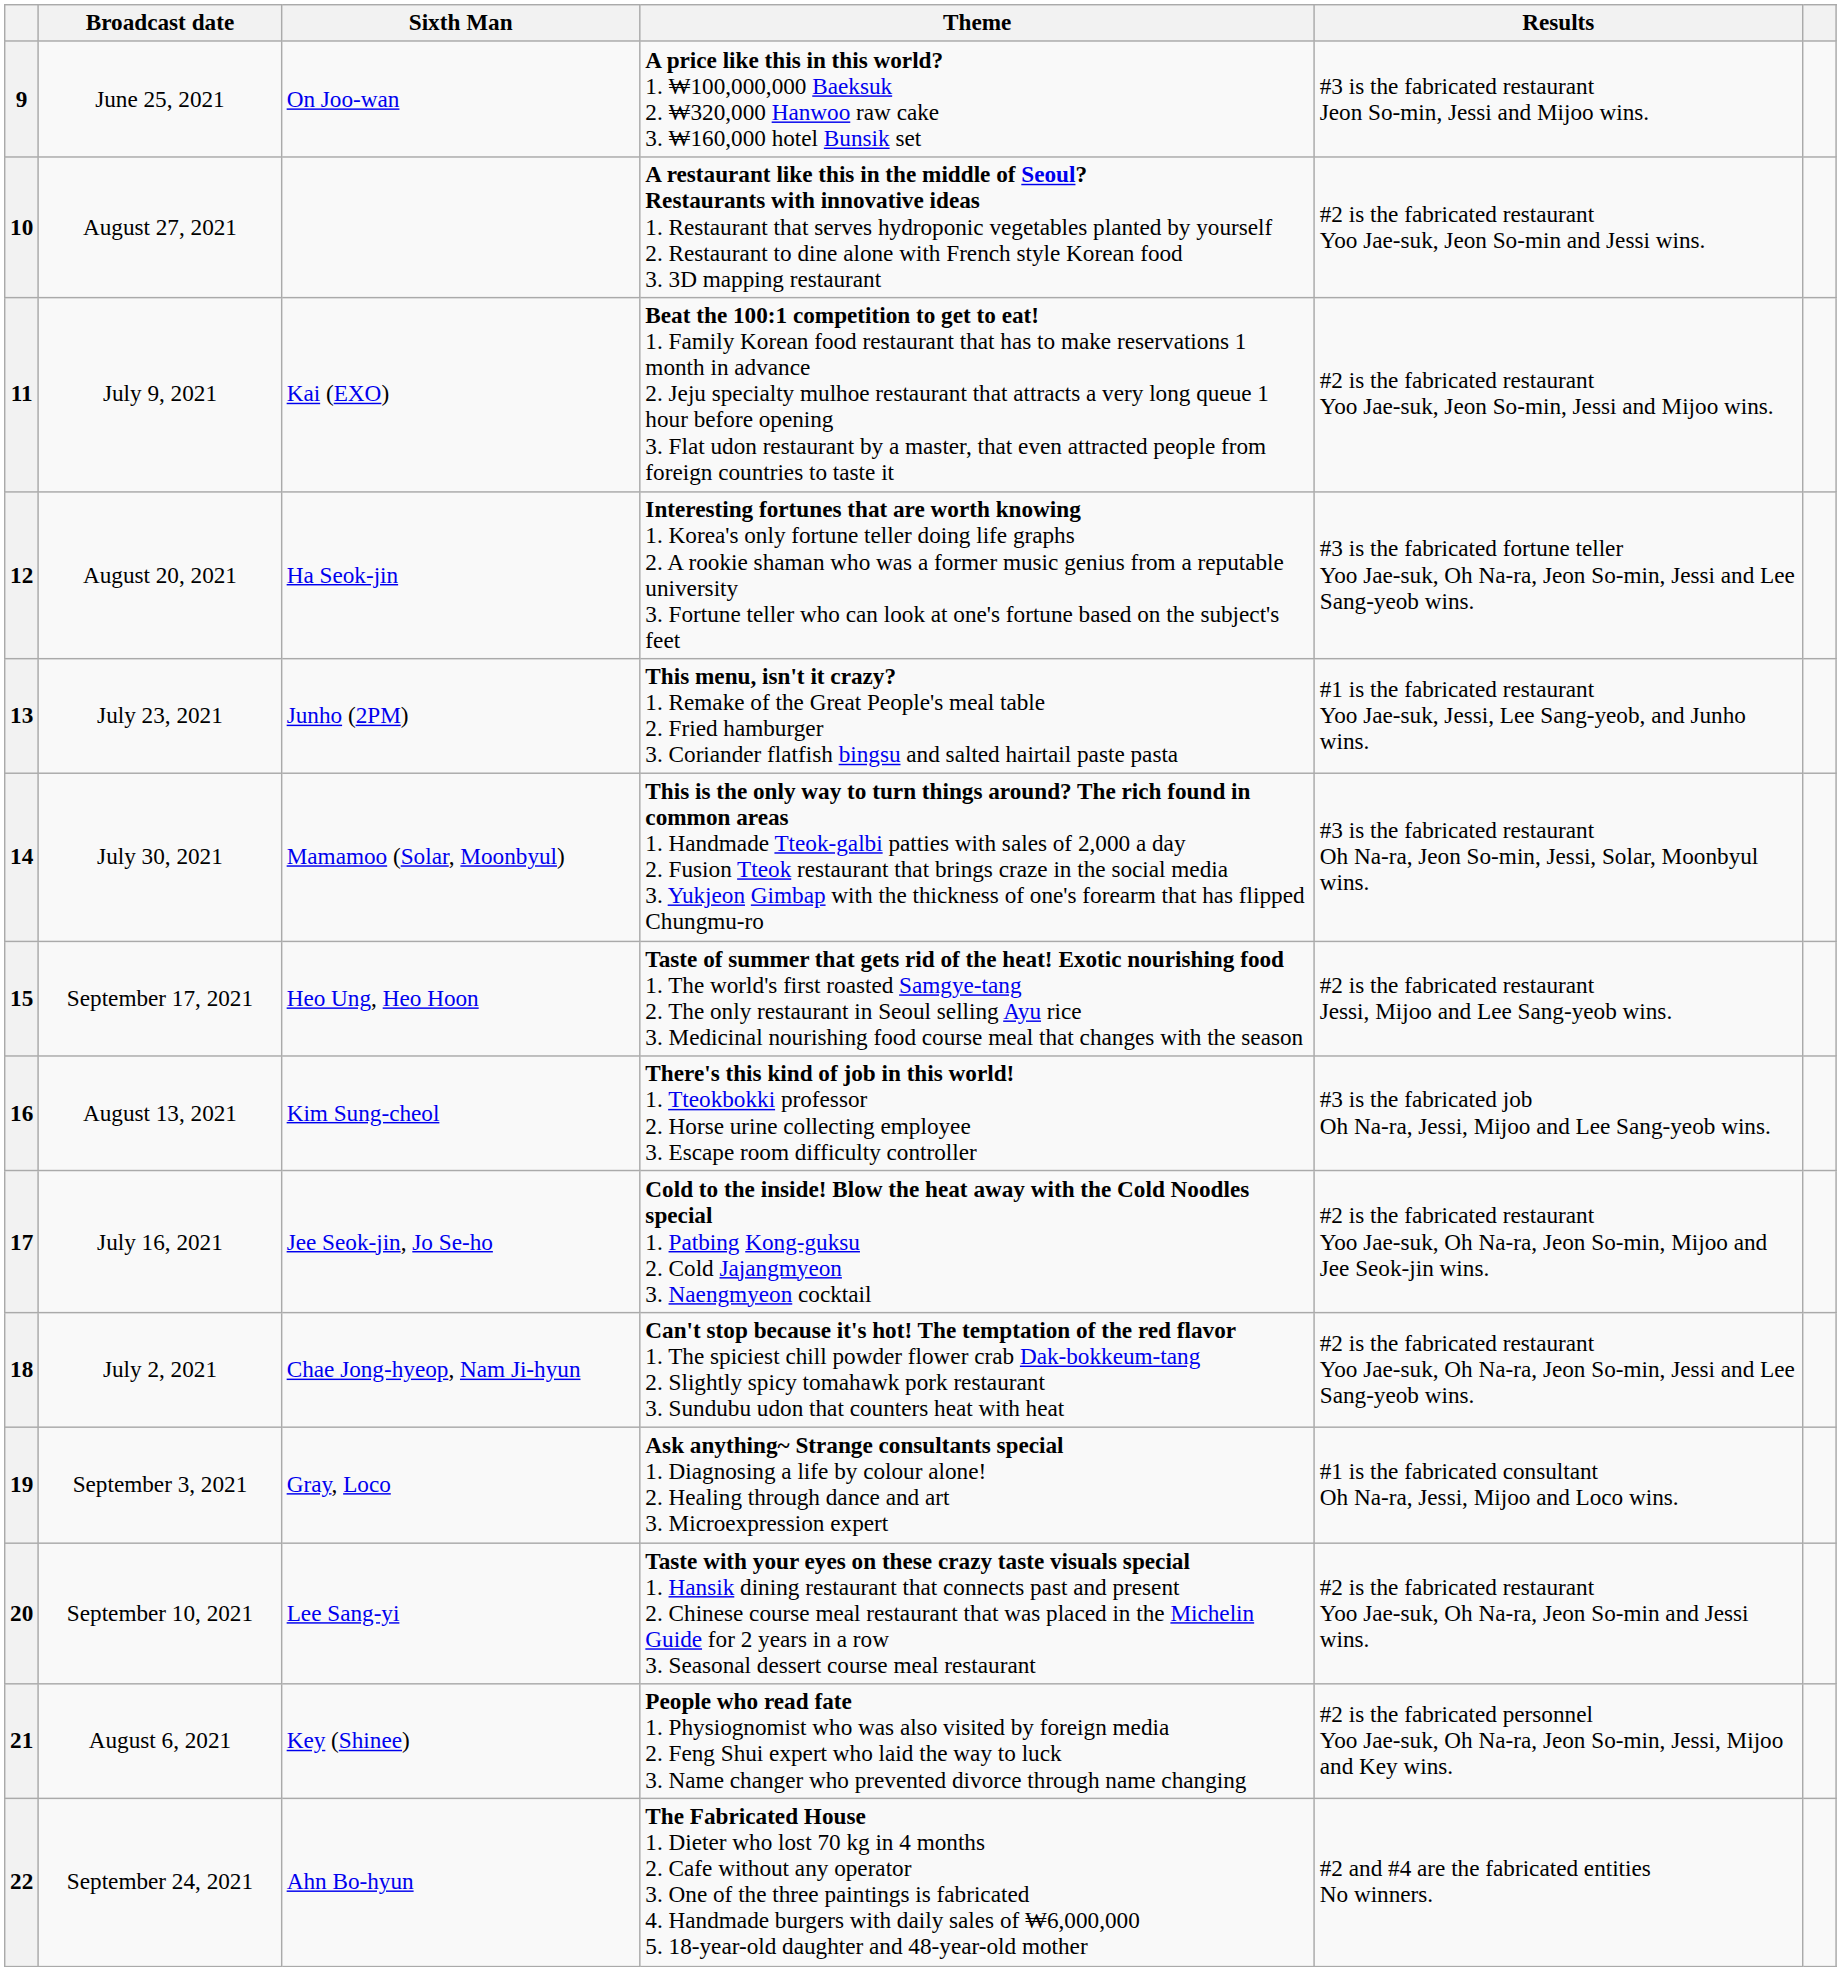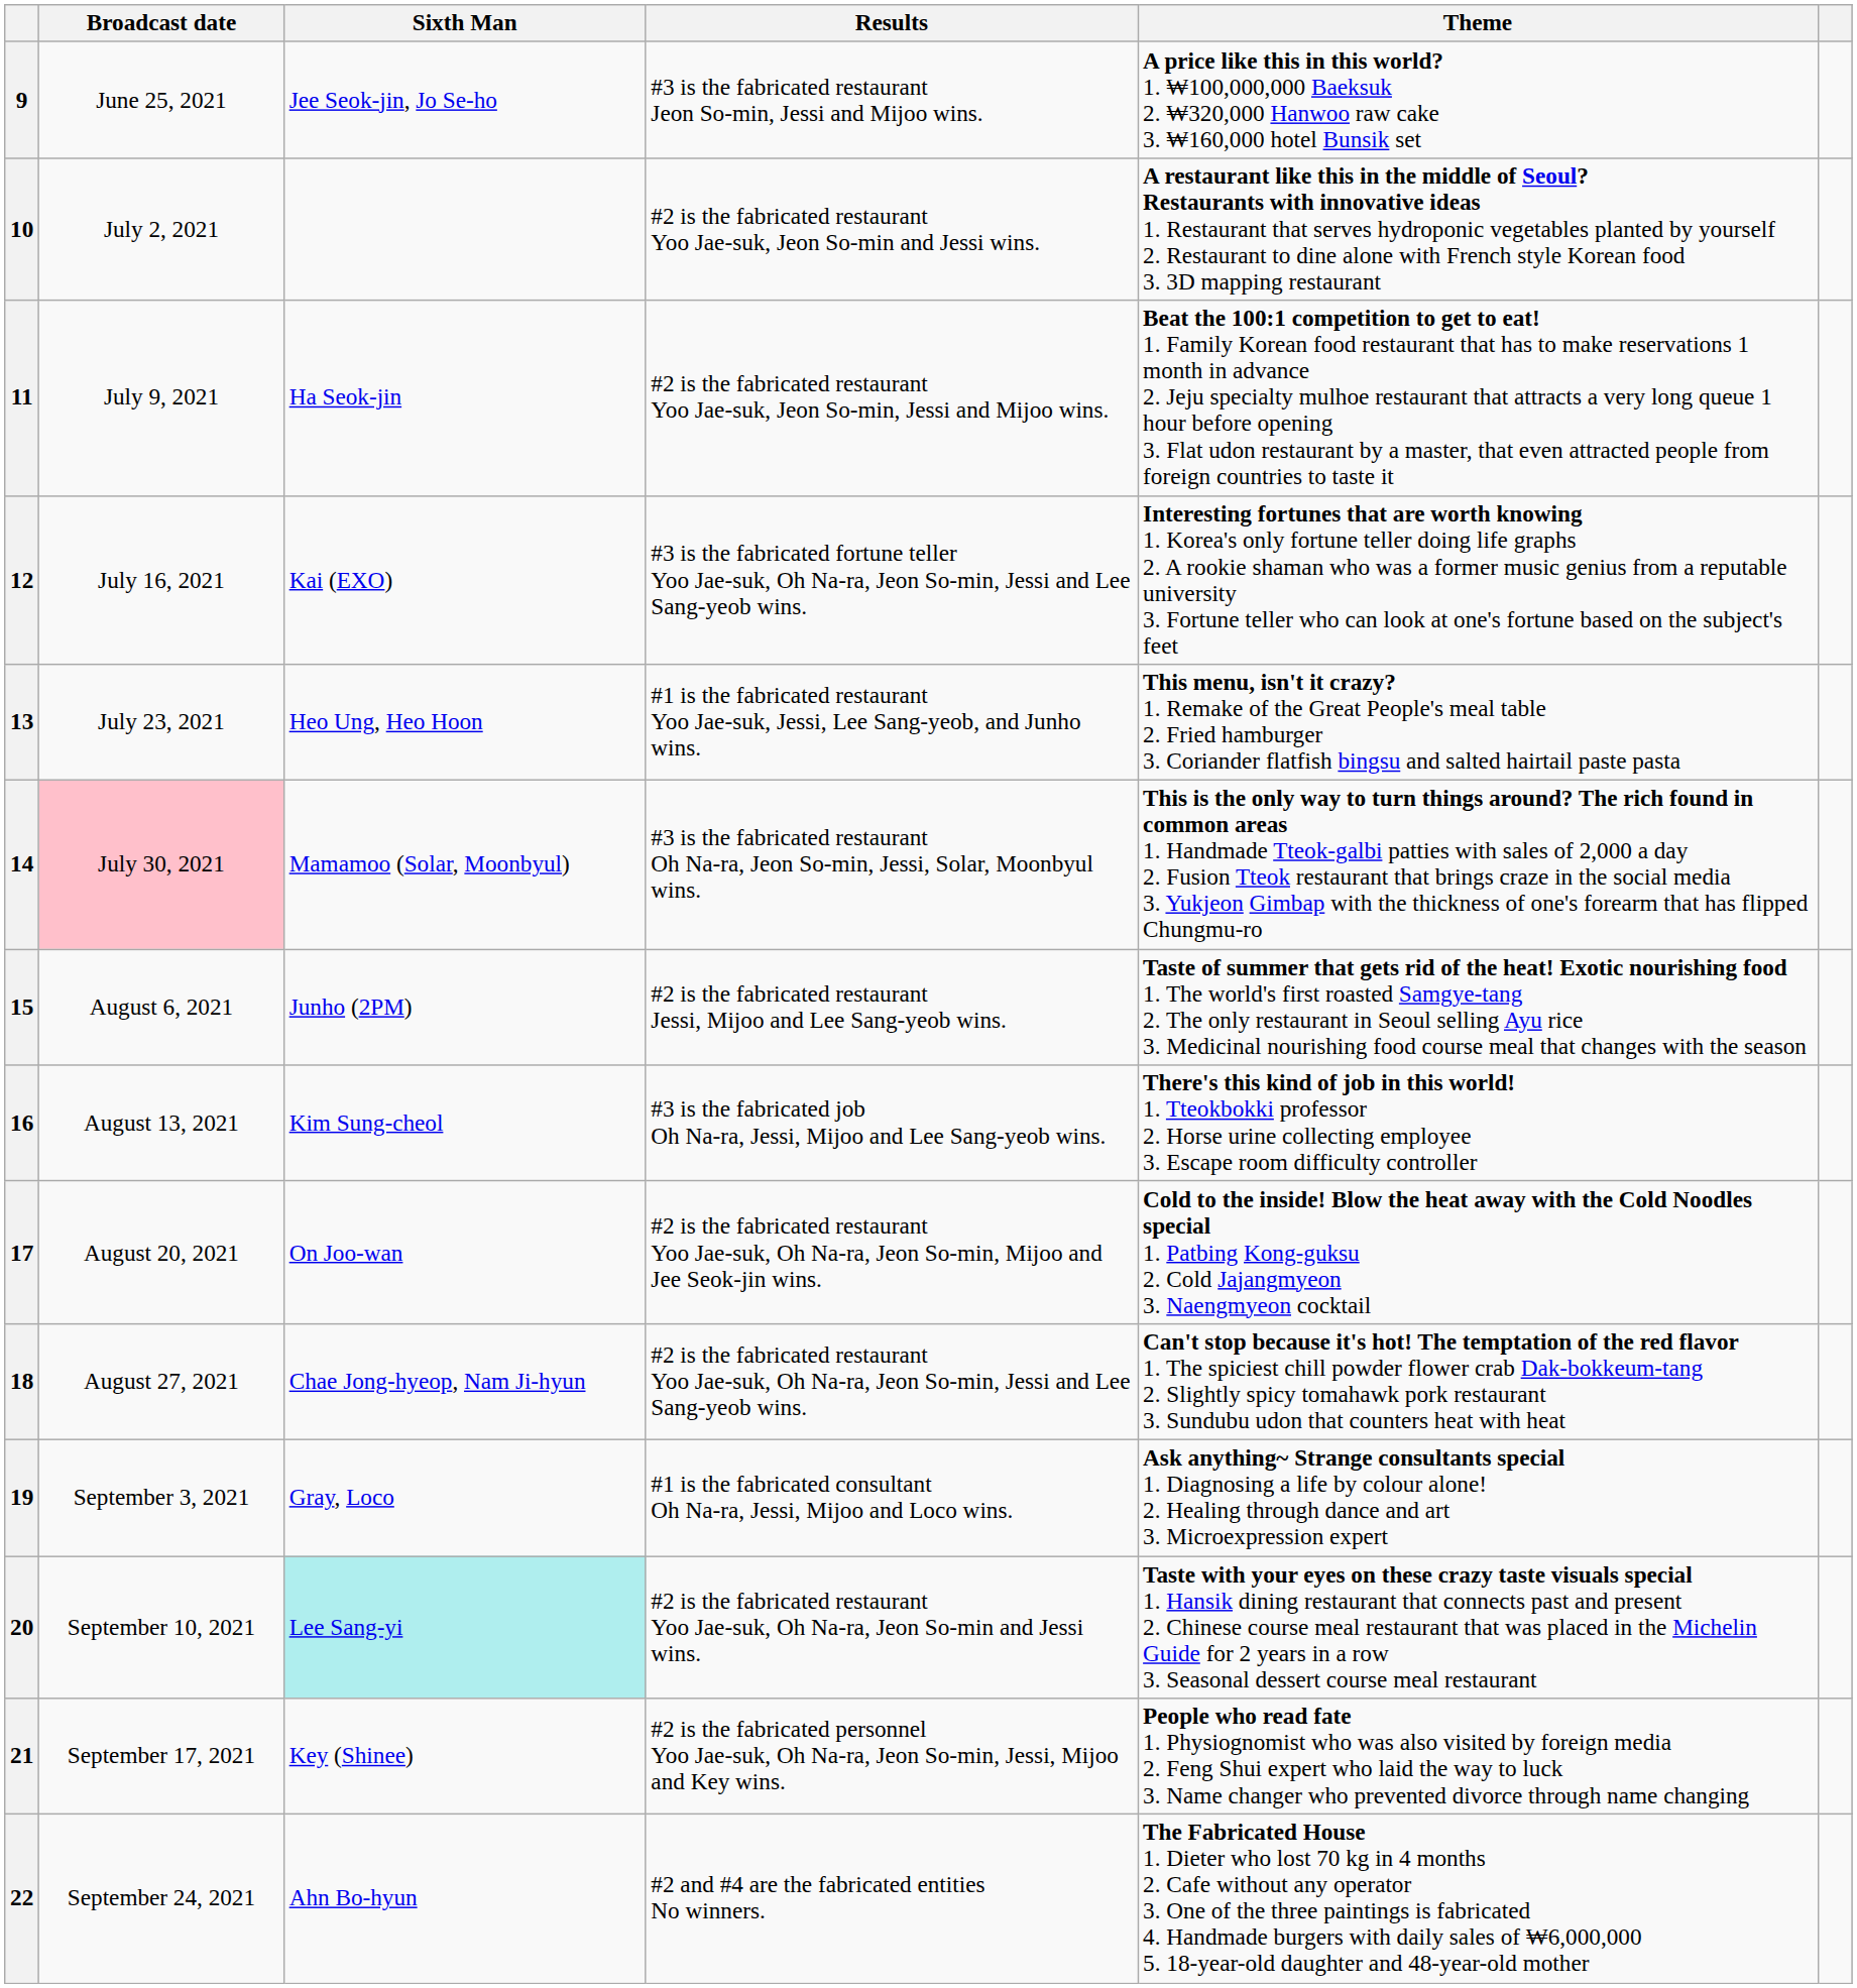columns swapped: Theme <-> Results
9 | Sixth Man: On Joo-wan -> Jee Seok-jin, Jo Se-ho
10 | Broadcast date: August 27, 2021 -> July 2, 2021
11 | Sixth Man: Kai (EXO) -> Ha Seok-jin
12 | Broadcast date: August 20, 2021 -> July 16, 2021
12 | Sixth Man: Ha Seok-jin -> Kai (EXO)
13 | Sixth Man: Junho (2PM) -> Heo Ung, Heo Hoon
14 | Broadcast date: no background -> pink background
15 | Broadcast date: September 17, 2021 -> August 6, 2021
15 | Sixth Man: Heo Ung, Heo Hoon -> Junho (2PM)
17 | Broadcast date: July 16, 2021 -> August 20, 2021
17 | Sixth Man: Jee Seok-jin, Jo Se-ho -> On Joo-wan
18 | Broadcast date: July 2, 2021 -> August 27, 2021
20 | Sixth Man: no background -> paleturquoise background
21 | Broadcast date: August 6, 2021 -> September 17, 2021
